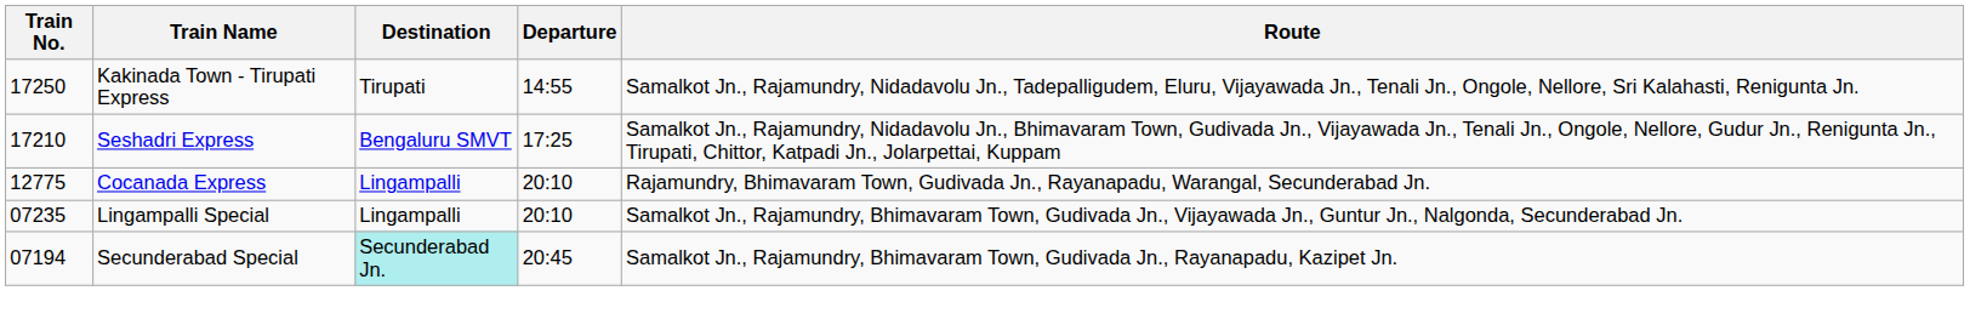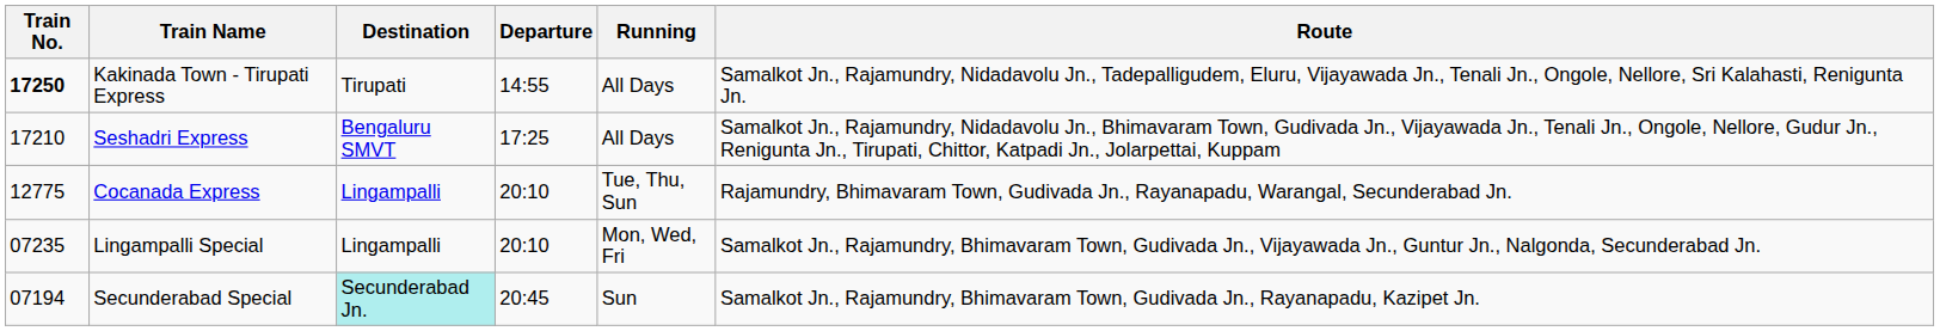+ column: Running | All Days | All Days | Tue, Thu, Sun | Mon, Wed, Fri | Sun
Kakinada Town - Tirupati Express | Train No.: normal -> bold
